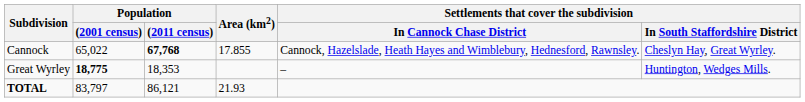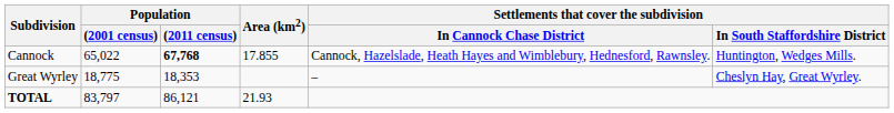Cannock | column 6: Cheslyn Hay, Great Wyrley. -> Huntington, Wedges Mills.
Great Wyrley | Population / (2001 census): bold -> normal
Great Wyrley | column 6: Huntington, Wedges Mills. -> Cheslyn Hay, Great Wyrley.
